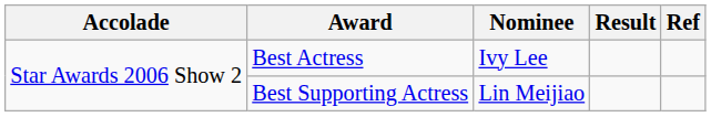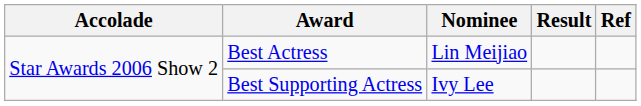Best Actress | Nominee: Ivy Lee -> Lin Meijiao
Best Supporting Actress | Nominee: Lin Meijiao -> Ivy Lee
